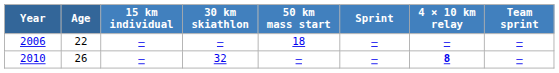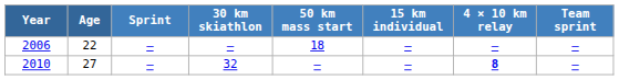columns swapped: 15 km individual <-> Sprint
2010 | Age: 26 -> 27
